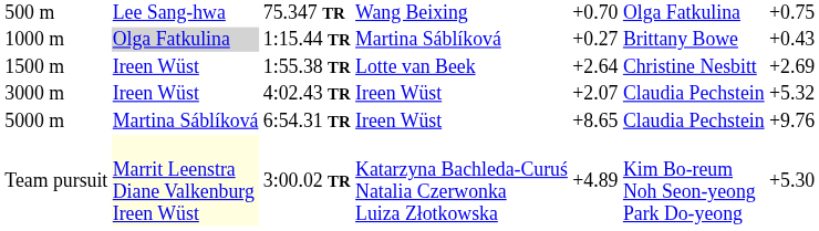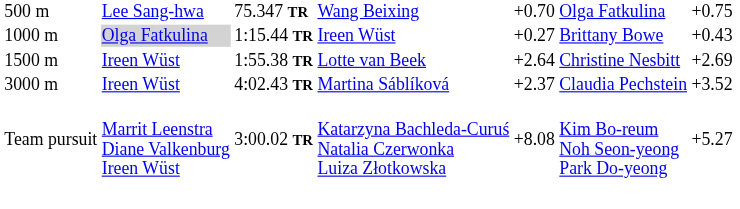1:15.44 TR | column 4: Martina Sáblíková -> Ireen Wüst
4:02.43 TR | column 4: Ireen Wüst -> Martina Sáblíková
4:02.43 TR | column 5: +2.07 -> +2.37
4:02.43 TR | column 7: +5.32 -> +3.52
- row: 5000 m | Martina Sáblíková | 6:54.31 TR | Ireen Wüst | +8.65 | Claudia Pechstein | +9.76
3:00.02 TR | column 2: lightyellow background -> no background
3:00.02 TR | column 5: +4.89 -> +8.08
3:00.02 TR | column 7: +5.30 -> +5.27
